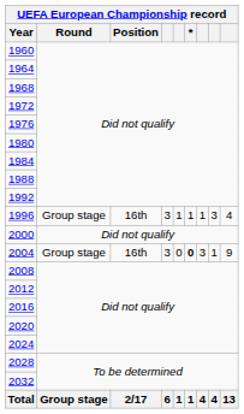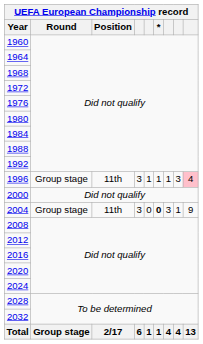1996 | Position: 16th -> 11th
1996 | column 9: no background -> pink background
2004 | Position: 16th -> 11th
